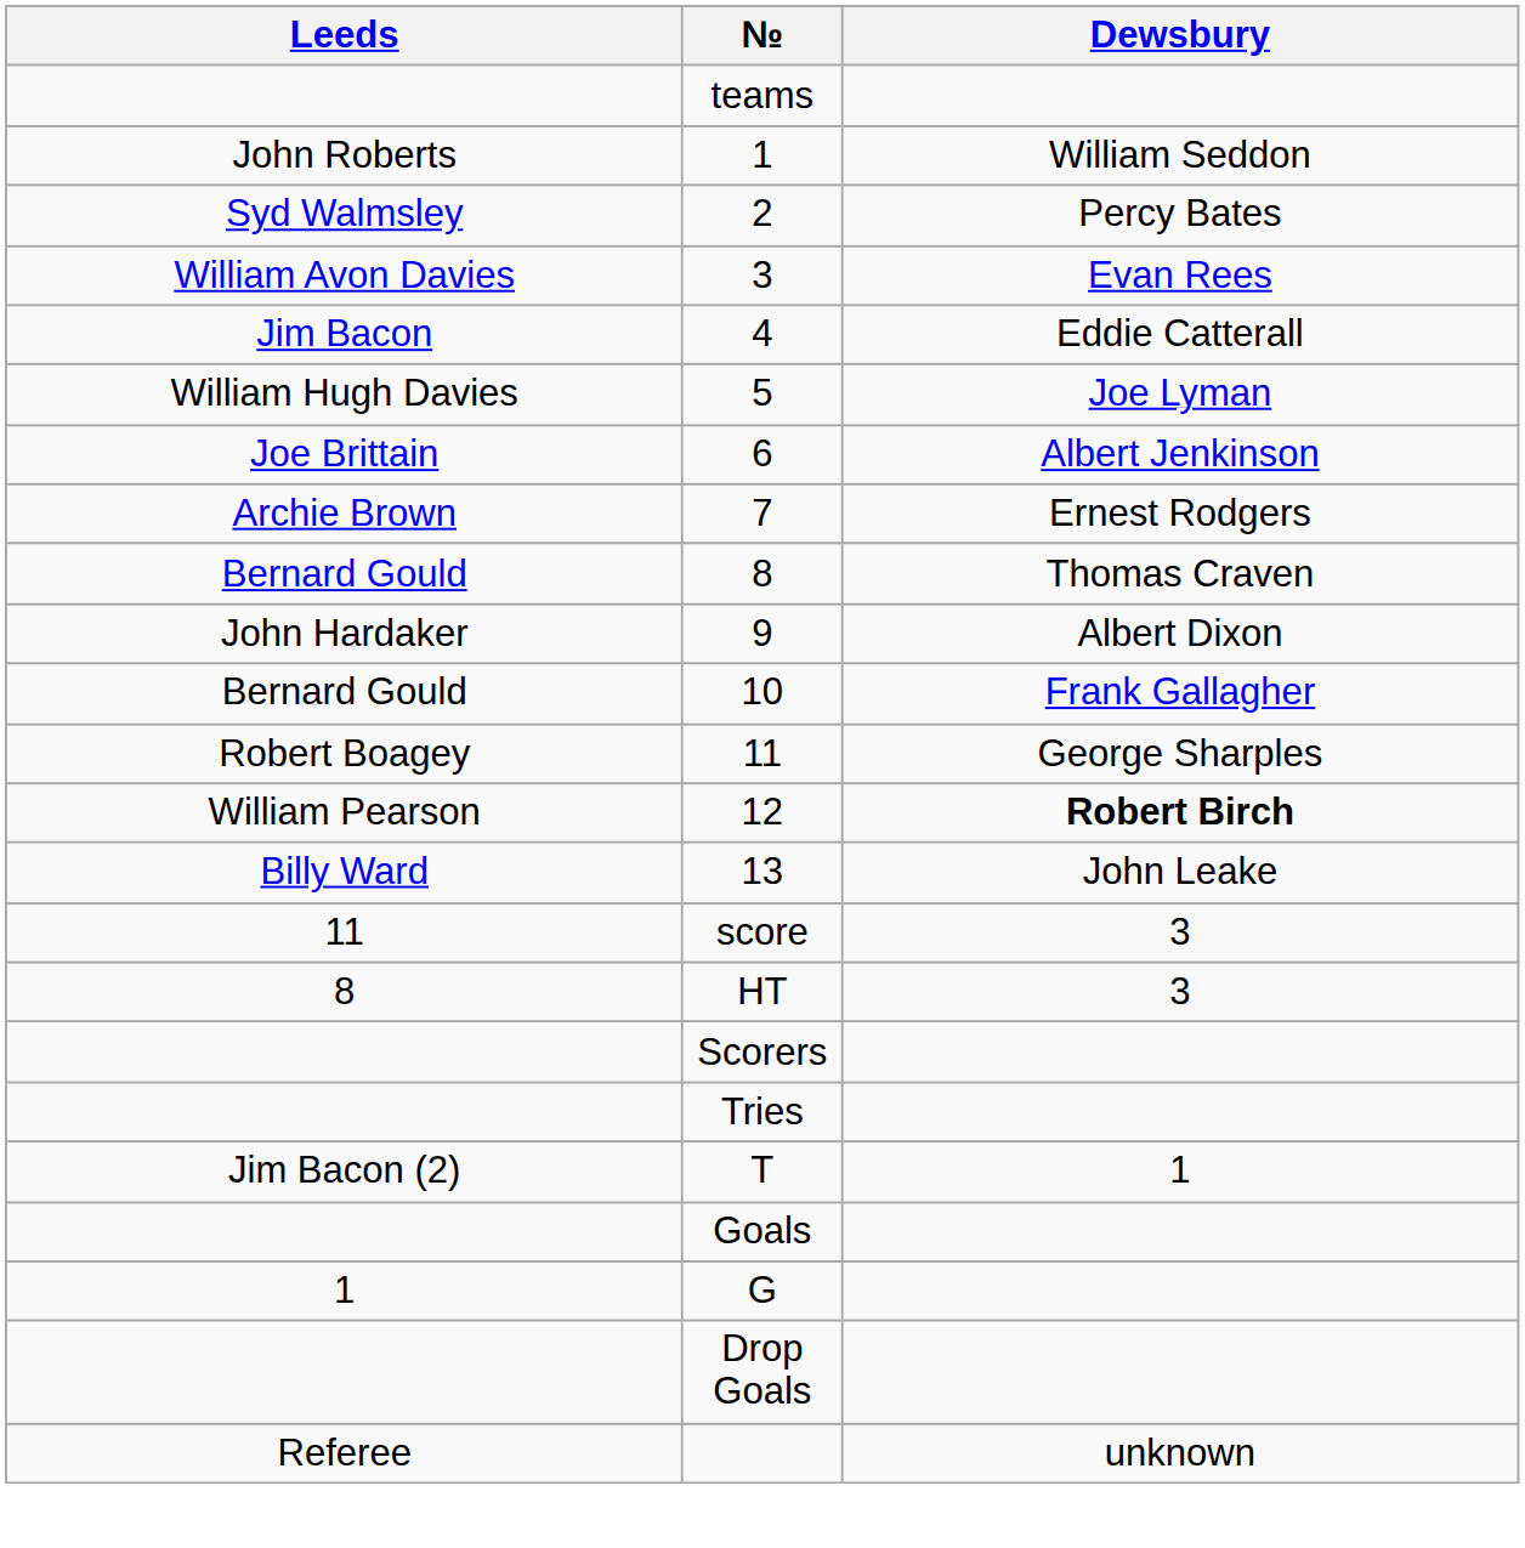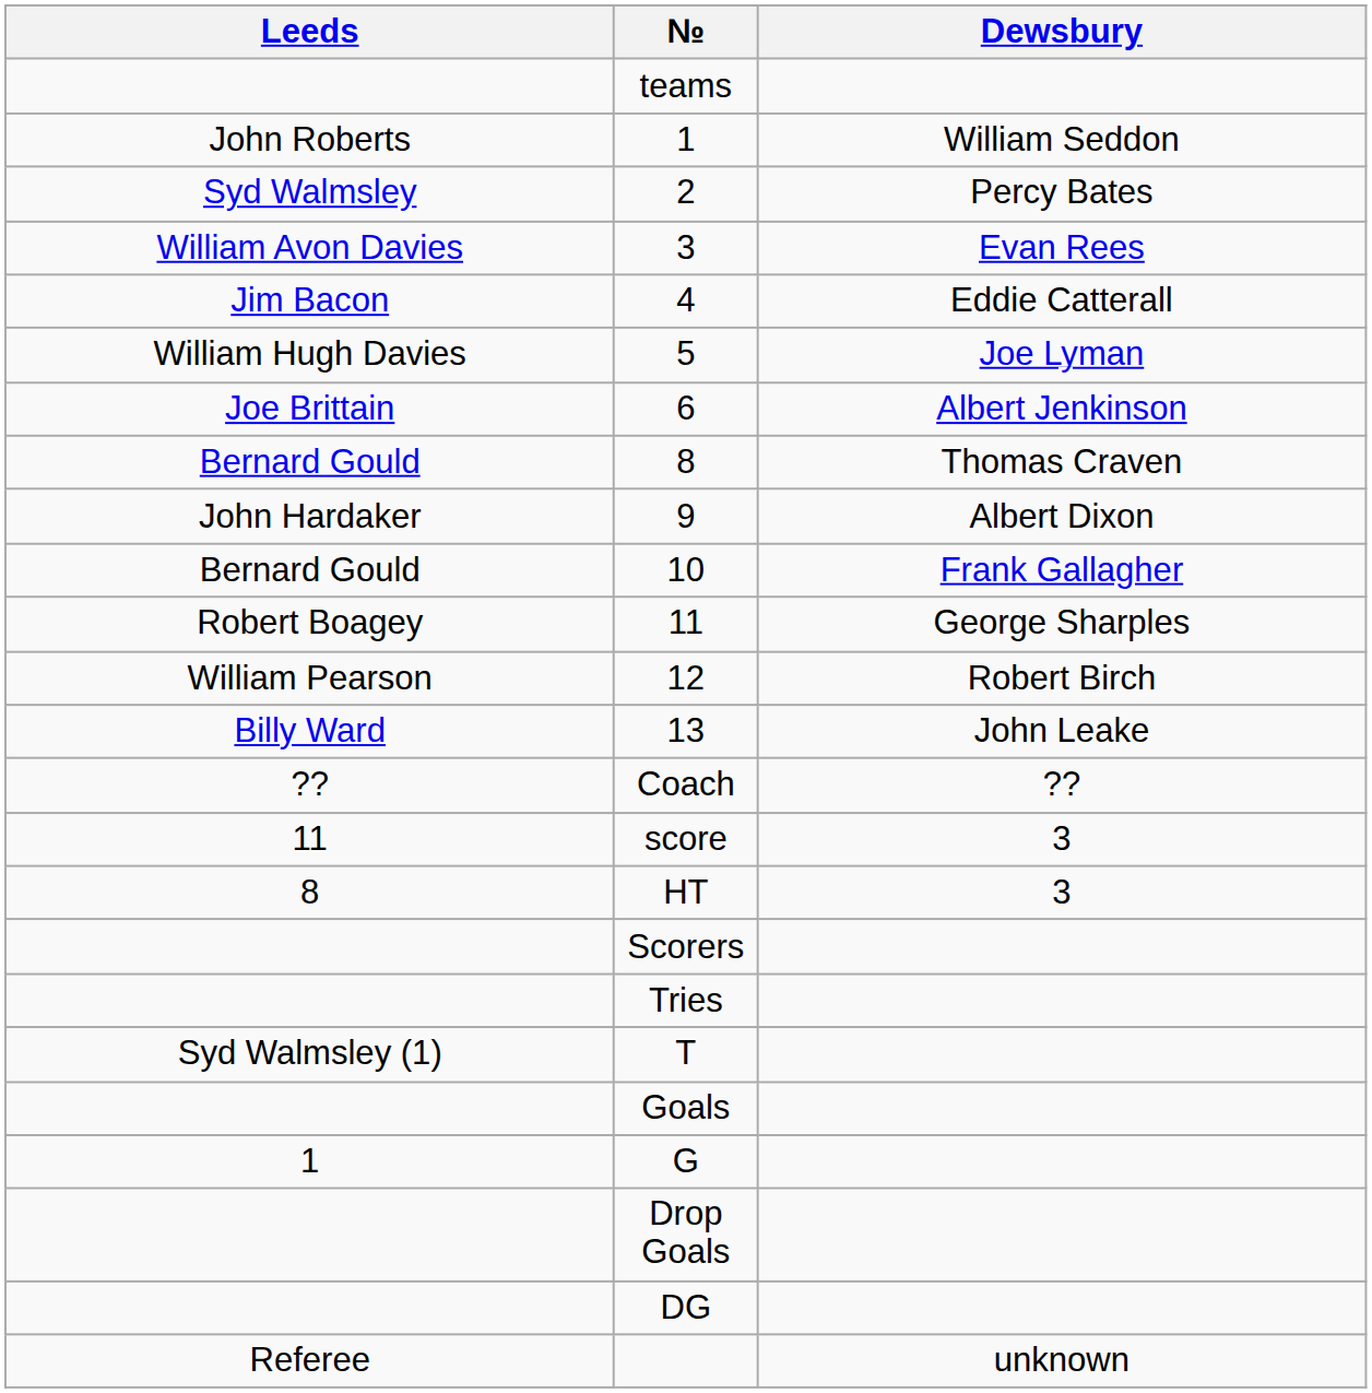- row: Archie Brown | 7 | Ernest Rodgers
12 | Dewsbury: bold -> normal
+ row: ?? | Coach | ??
- row: Jim Bacon (2) | T | 1
+ row: Syd Walmsley (1) | T
+ row: DG
